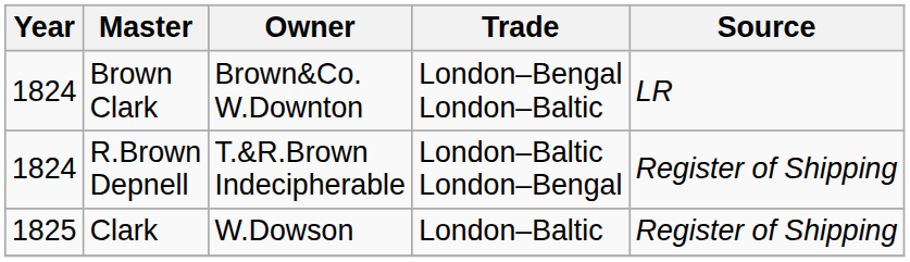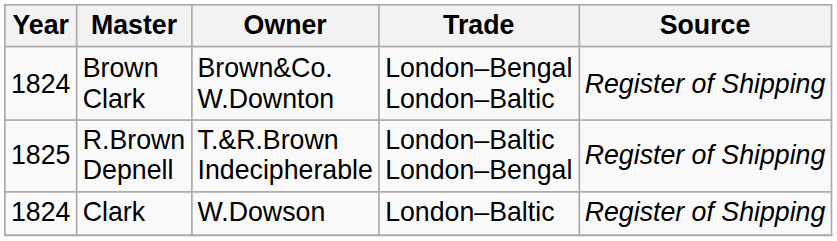Brown Clark | Source: LR -> Register of Shipping
R.Brown Depnell | Year: 1824 -> 1825
Clark | Year: 1825 -> 1824
